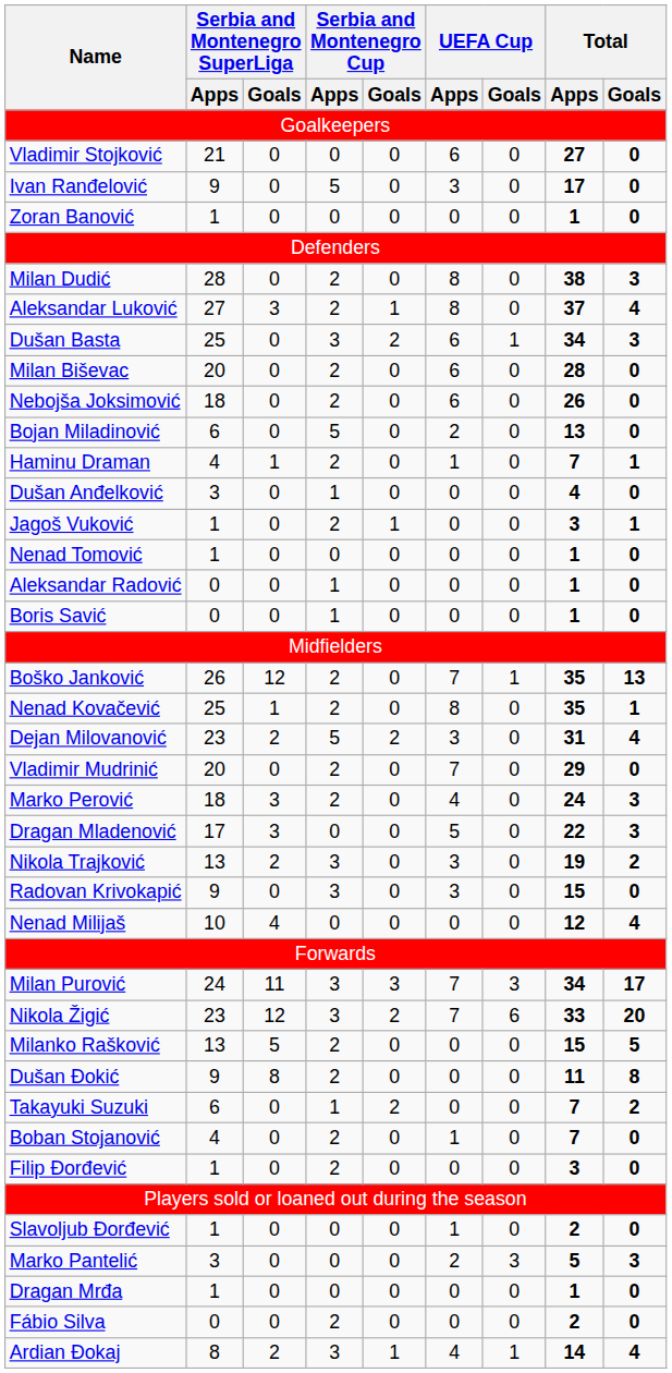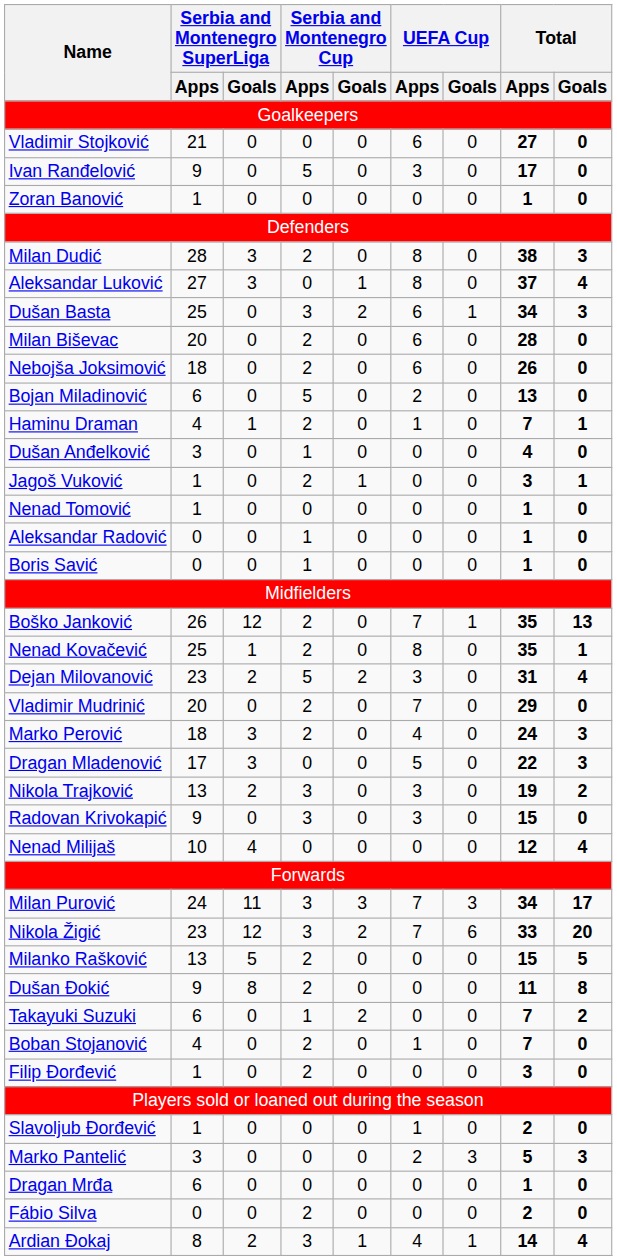Milan Dudić | Serbia and Montenegro SuperLiga / Goals: 0 -> 3
Aleksandar Luković | Serbia and Montenegro Cup / Apps: 2 -> 0
Dragan Mrđa | Serbia and Montenegro SuperLiga / Apps: 1 -> 6
